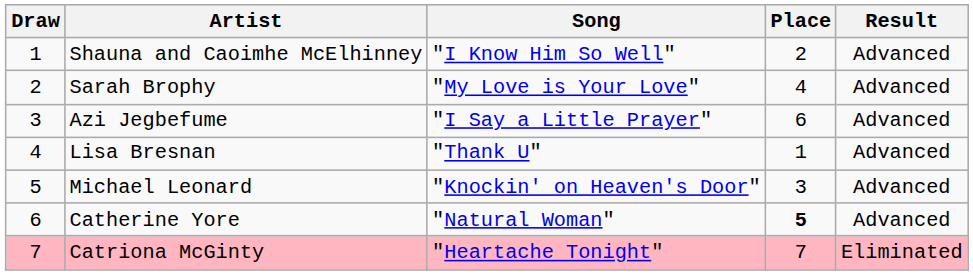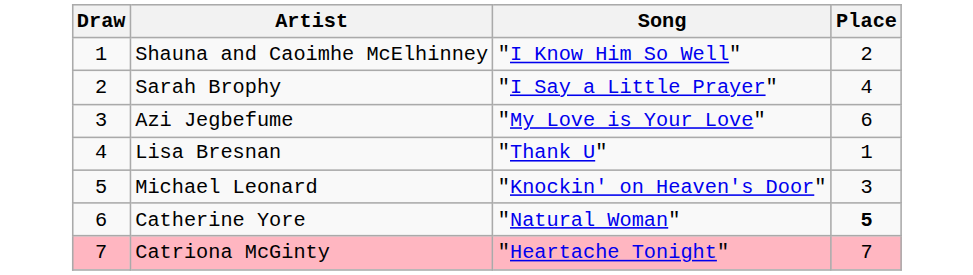- column: Result | Advanced | Advanced | Advanced | Advanced | Advanced | Advanced | Eliminated
Sarah Brophy | Song: "My Love is Your Love" -> "I Say a Little Prayer"
Azi Jegbefume | Song: "I Say a Little Prayer" -> "My Love is Your Love"
